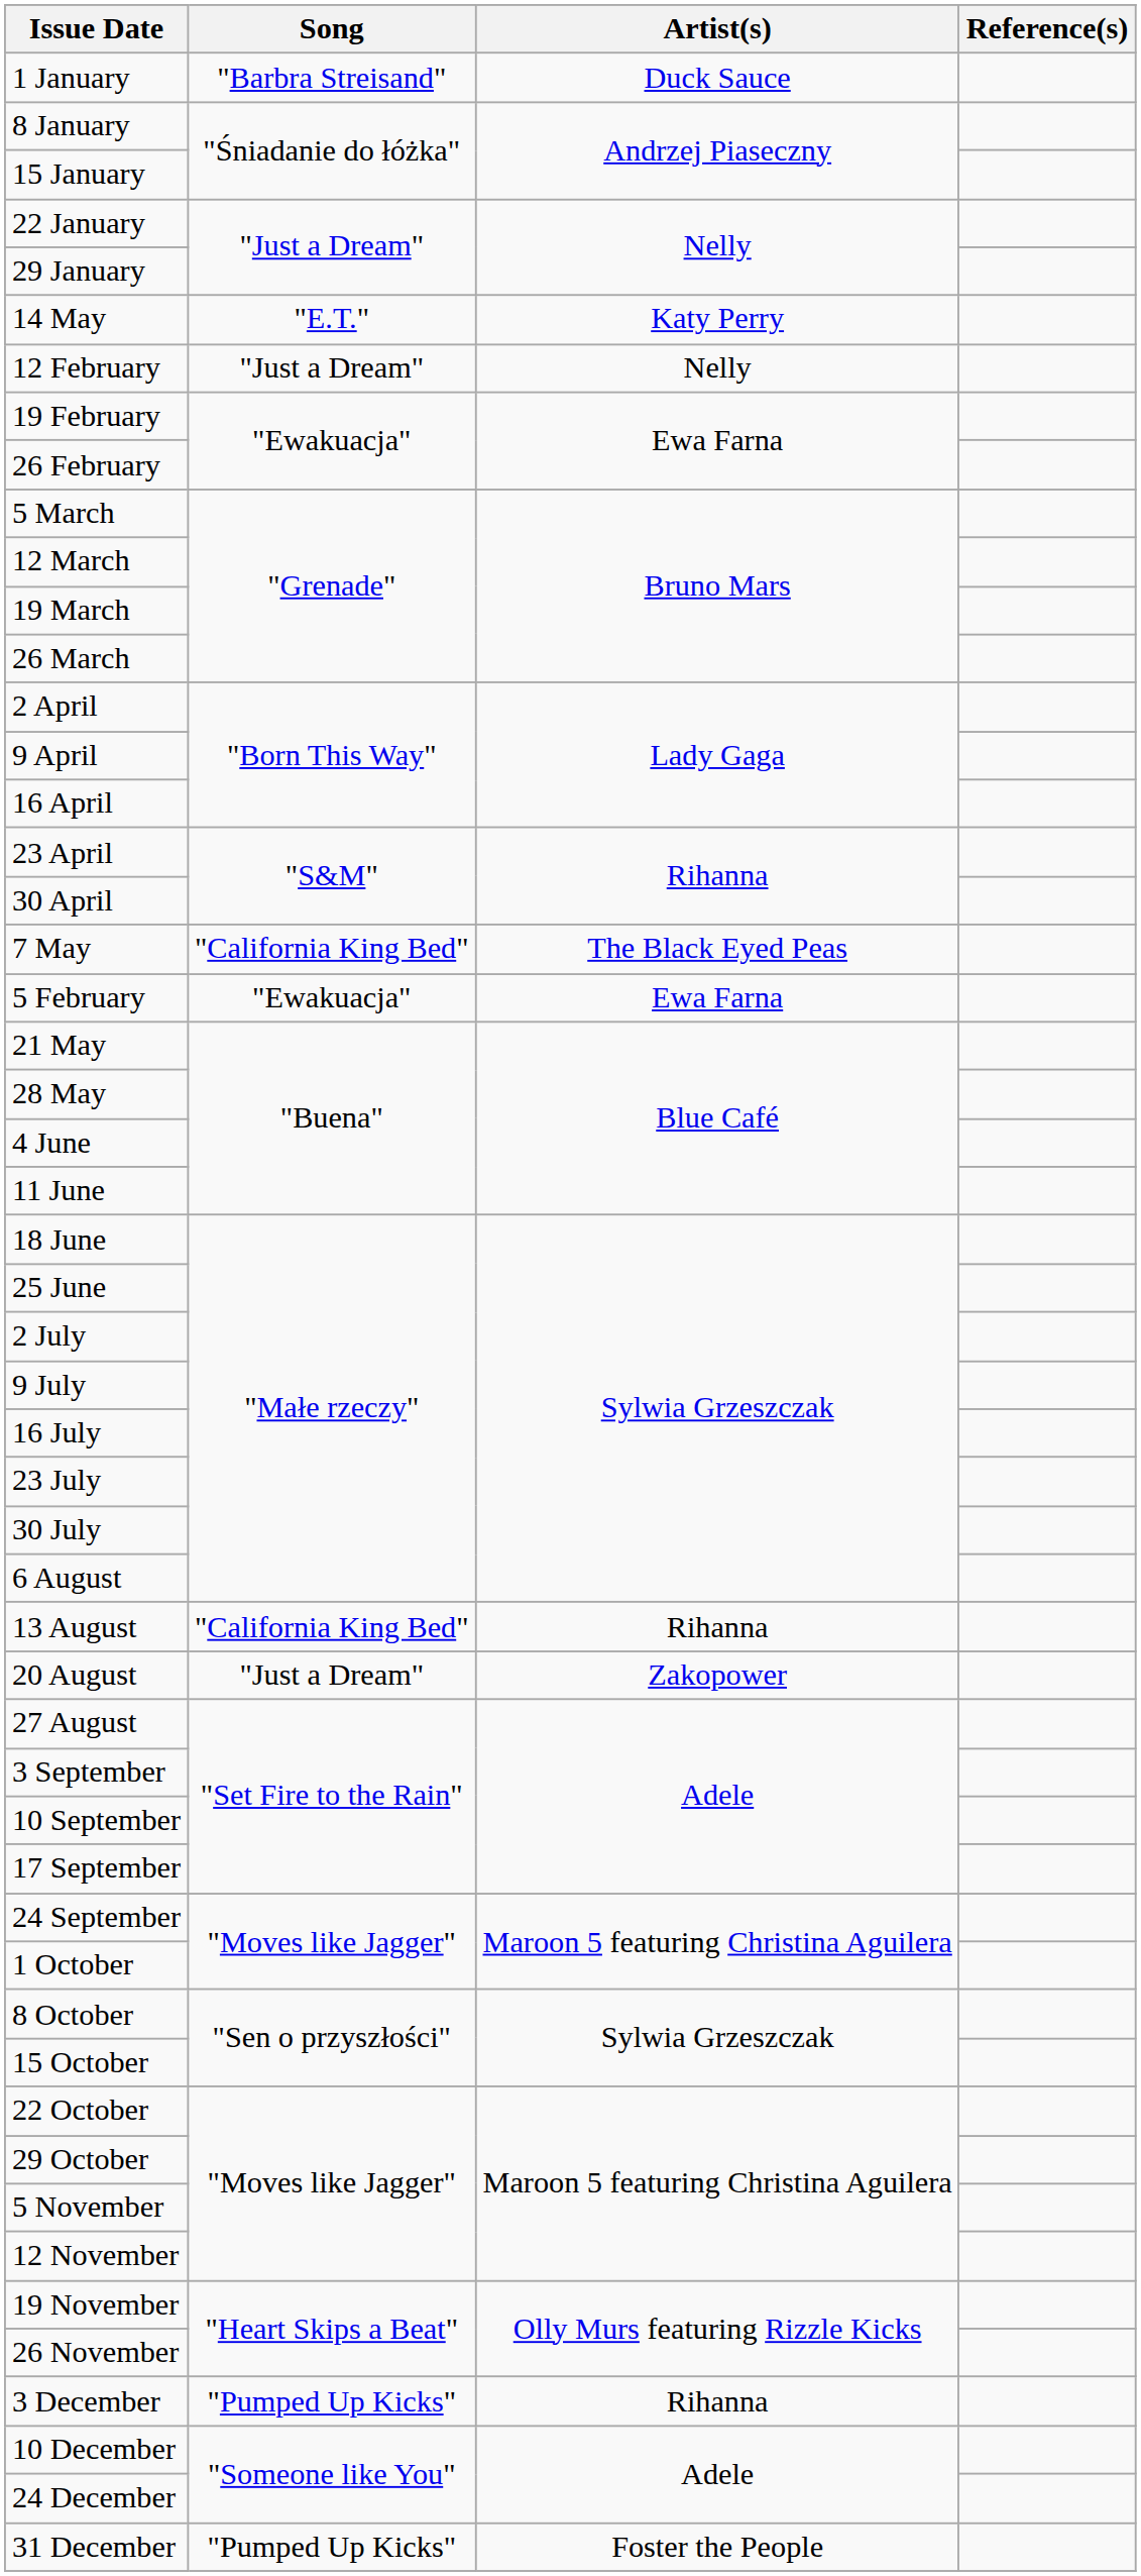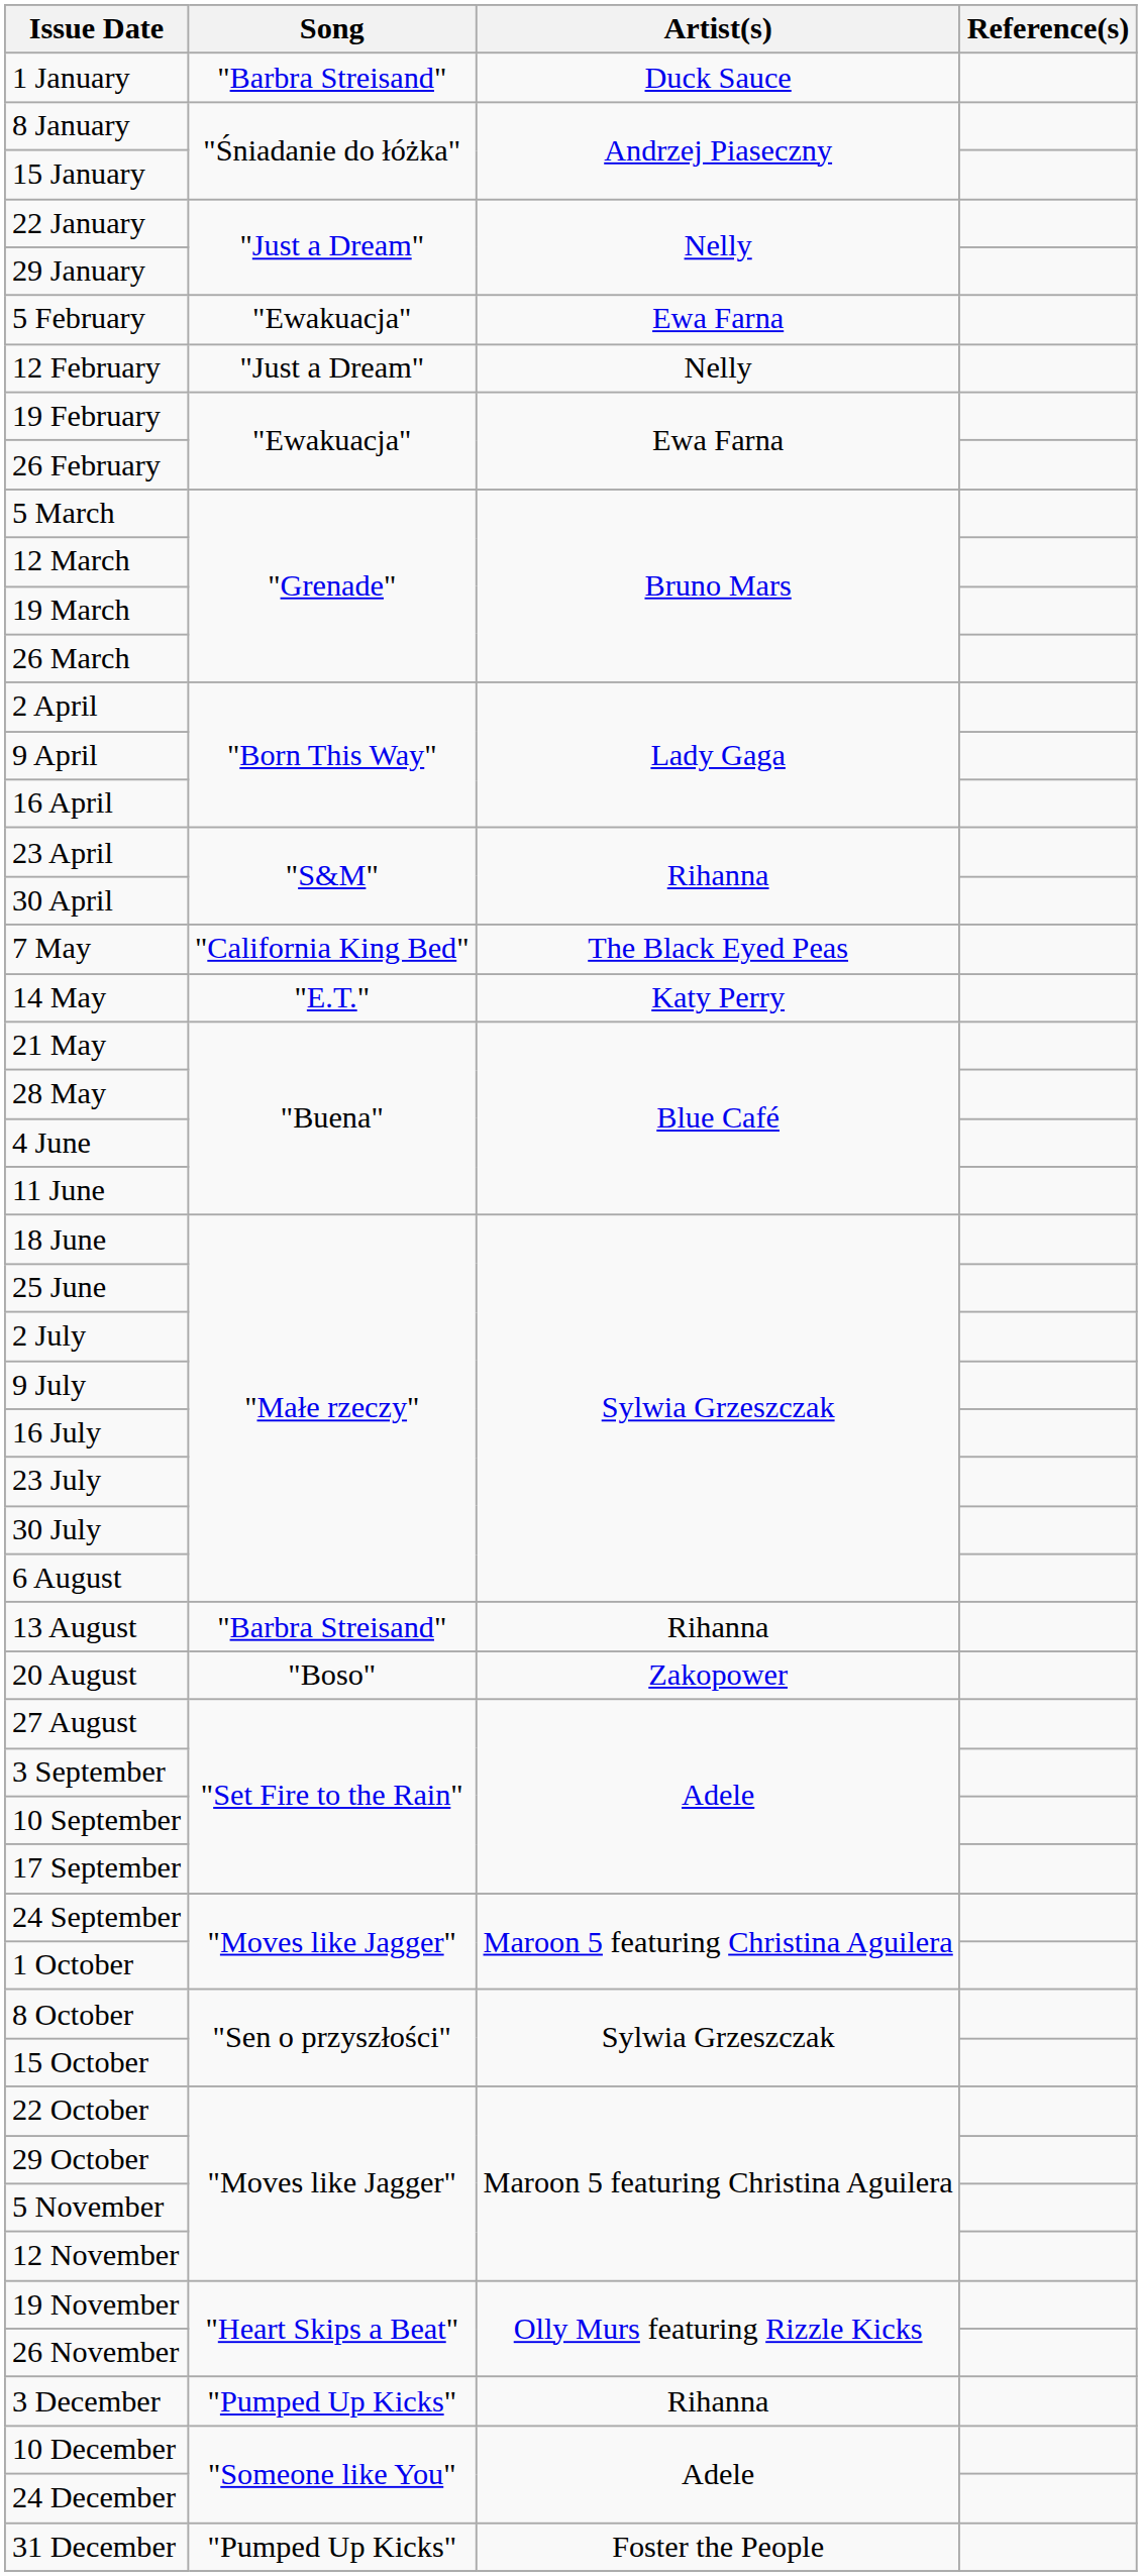rows swapped: 5 February <-> 14 May
13 August | Song: "California King Bed" -> "Barbra Streisand"
20 August | Song: "Just a Dream" -> "Boso"
